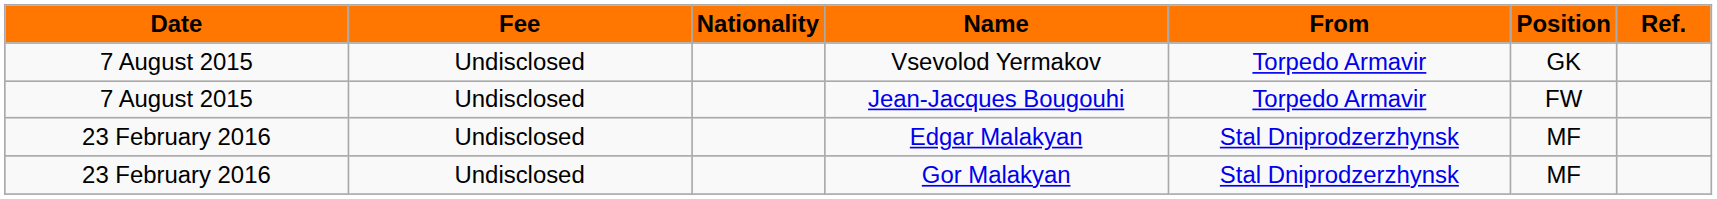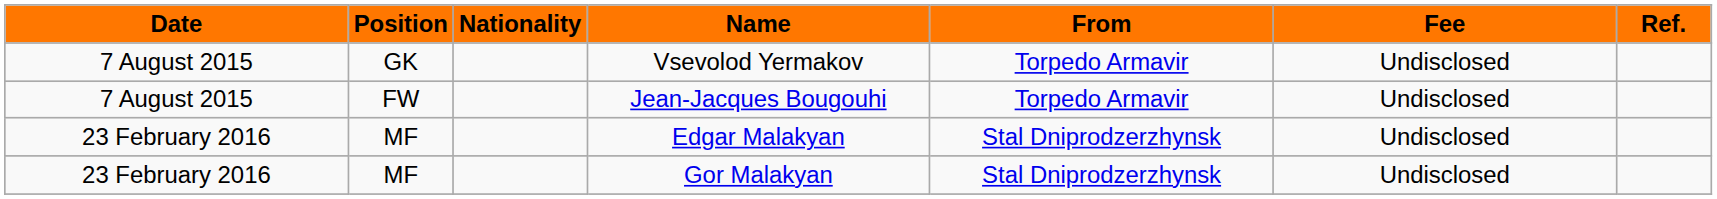columns swapped: Position <-> Fee
